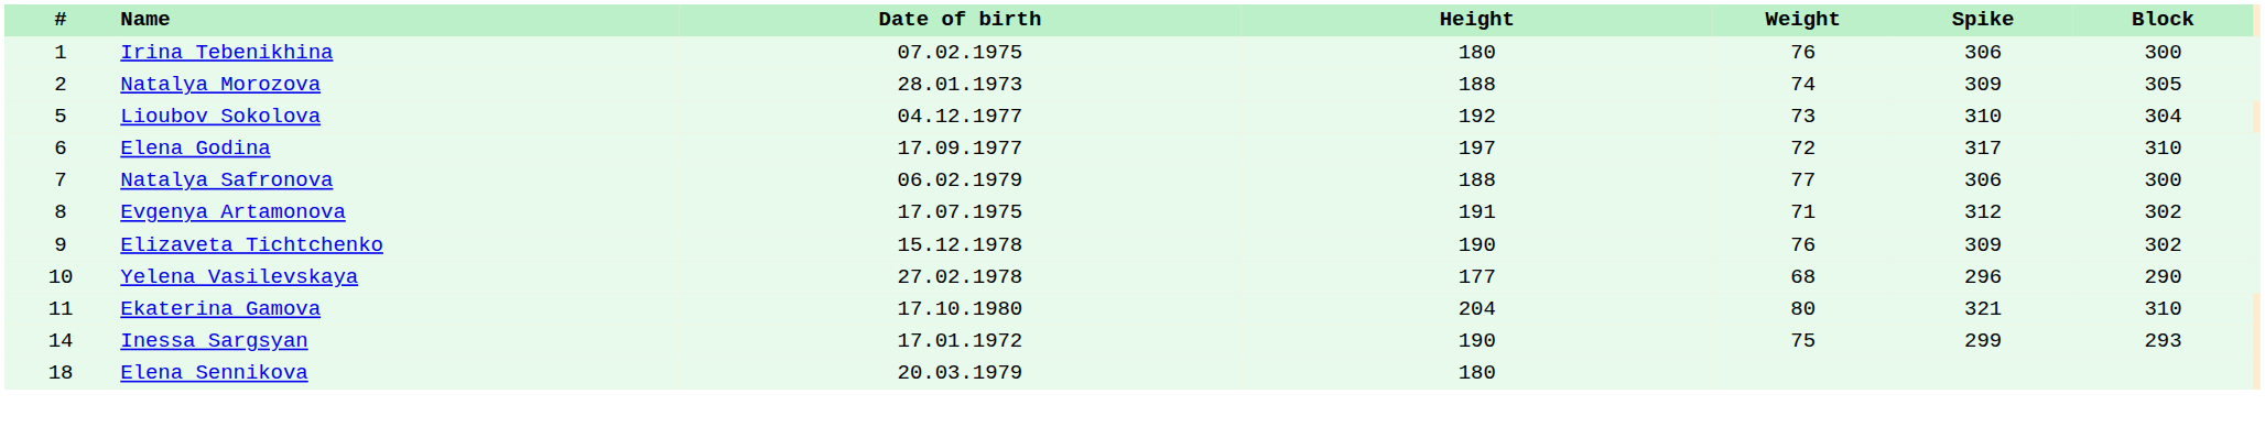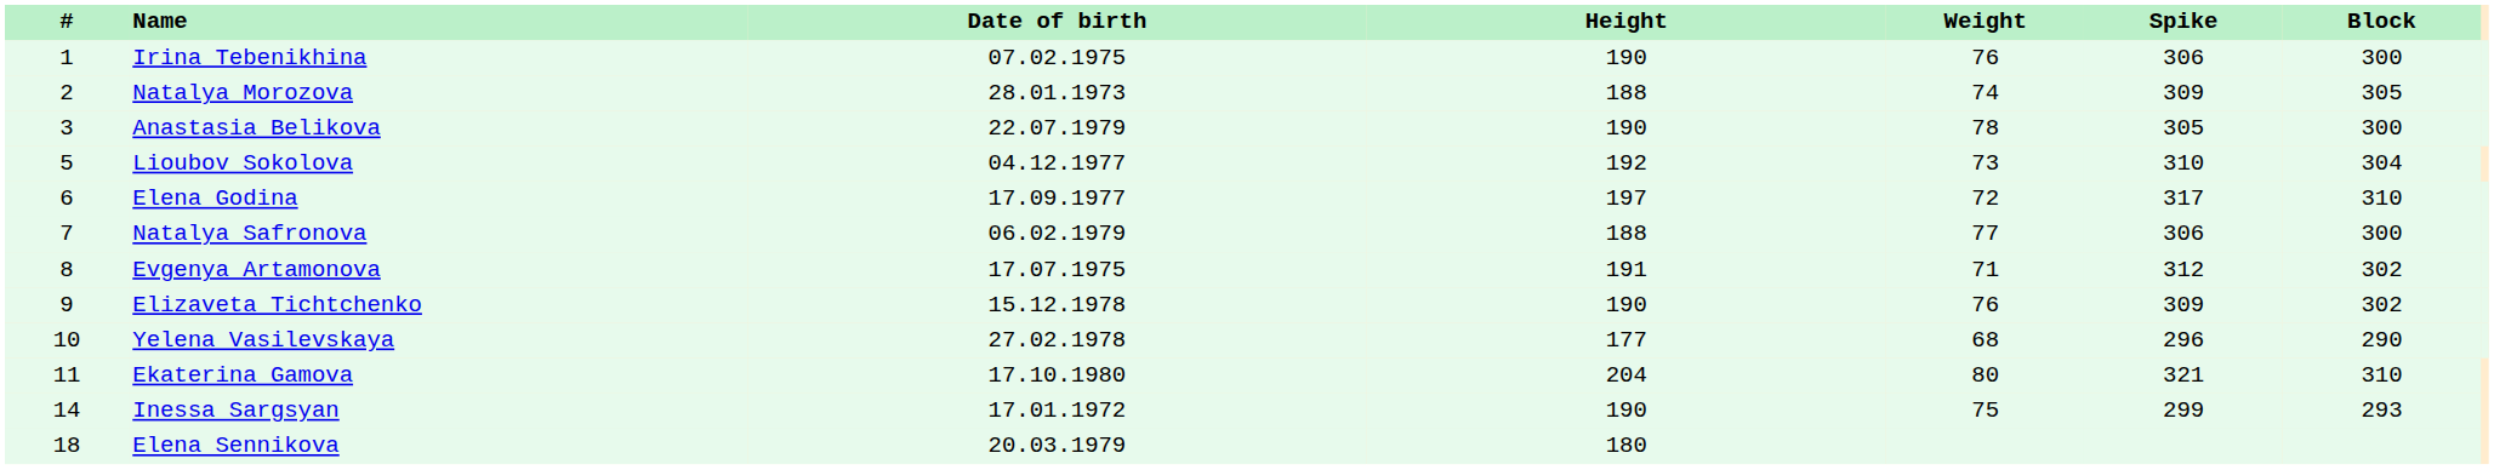Irina Tebenikhina | Height: 180 -> 190
+ row: 3 | Anastasia Belikova | 22.07.1979 | 190 | 78 | 305 | 300
